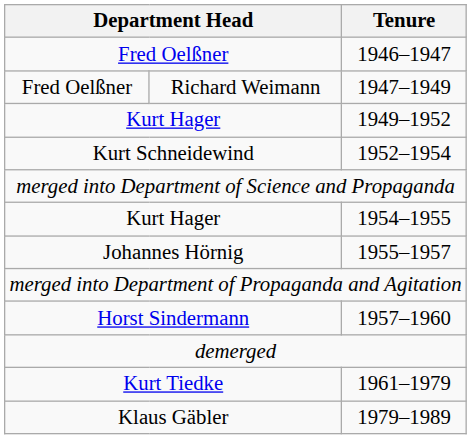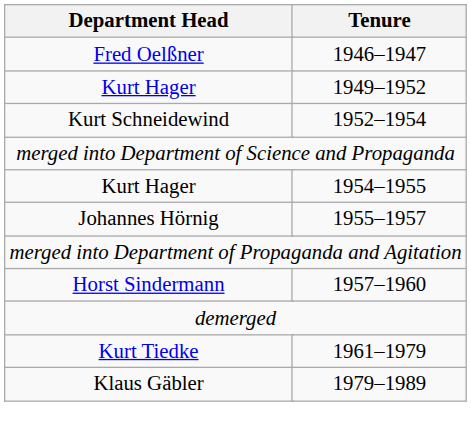- row: Fred Oelßner | Richard Weimann | 1947–1949
